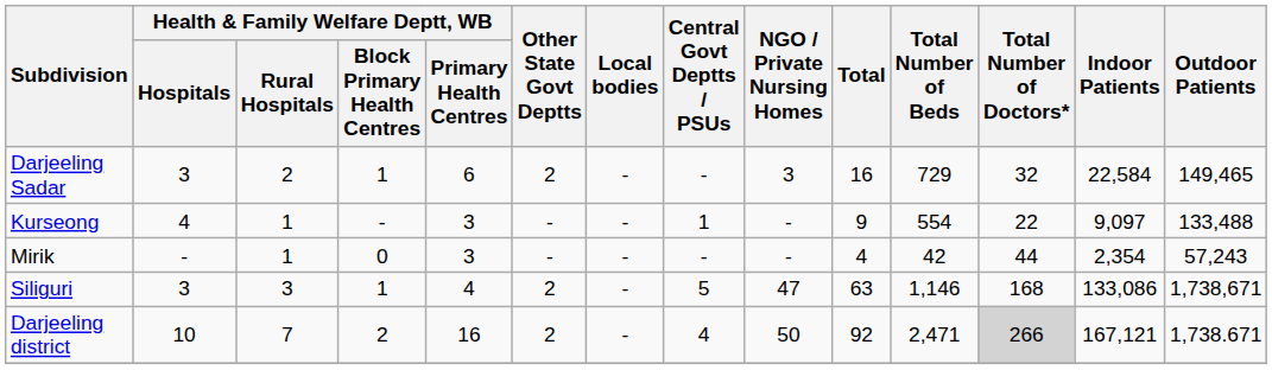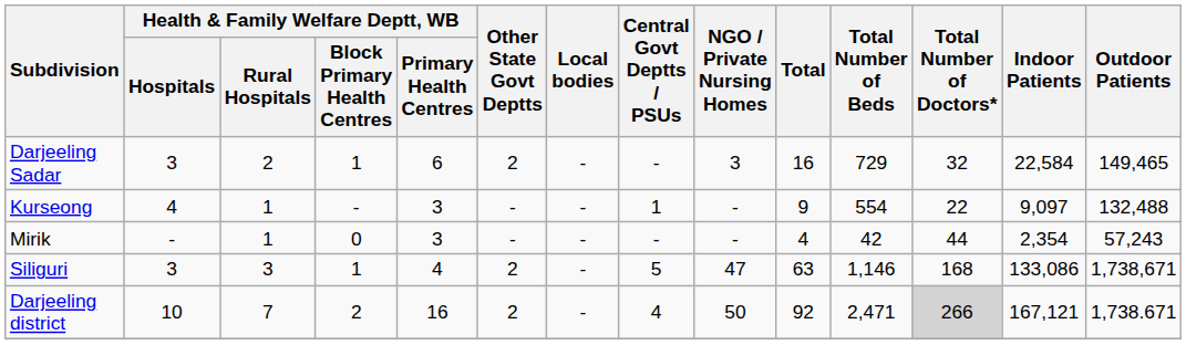Kurseong | Outdoor Patients: 133,488 -> 132,488
